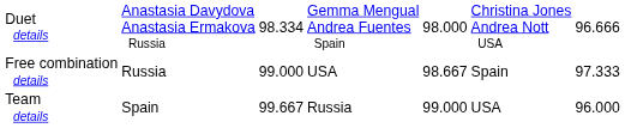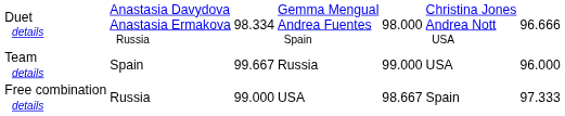rows swapped: Team details <-> Free combination details
